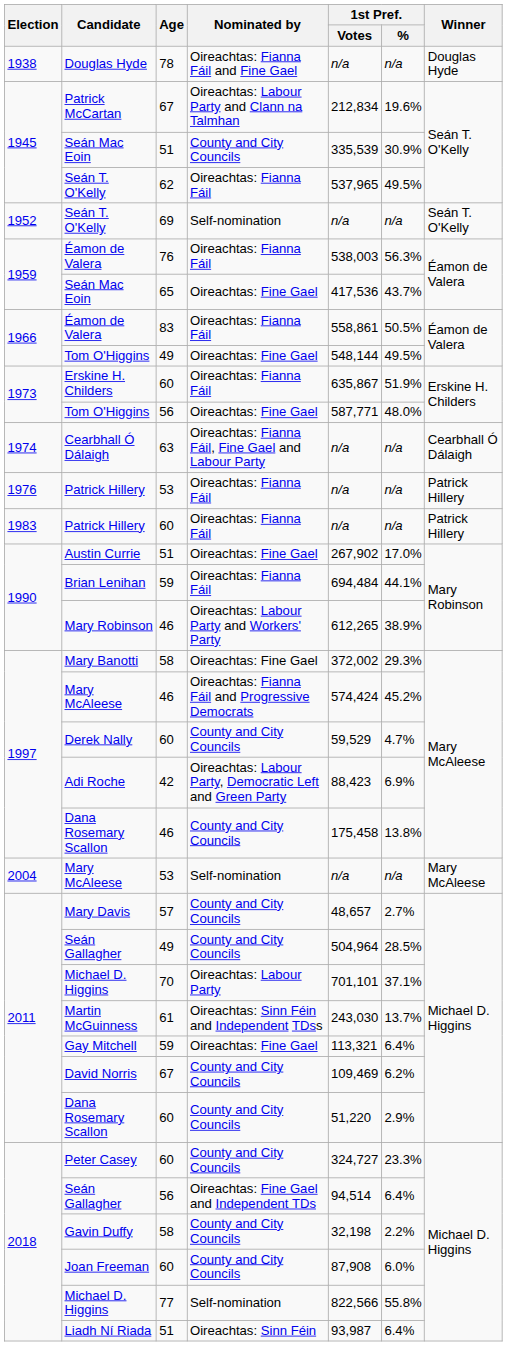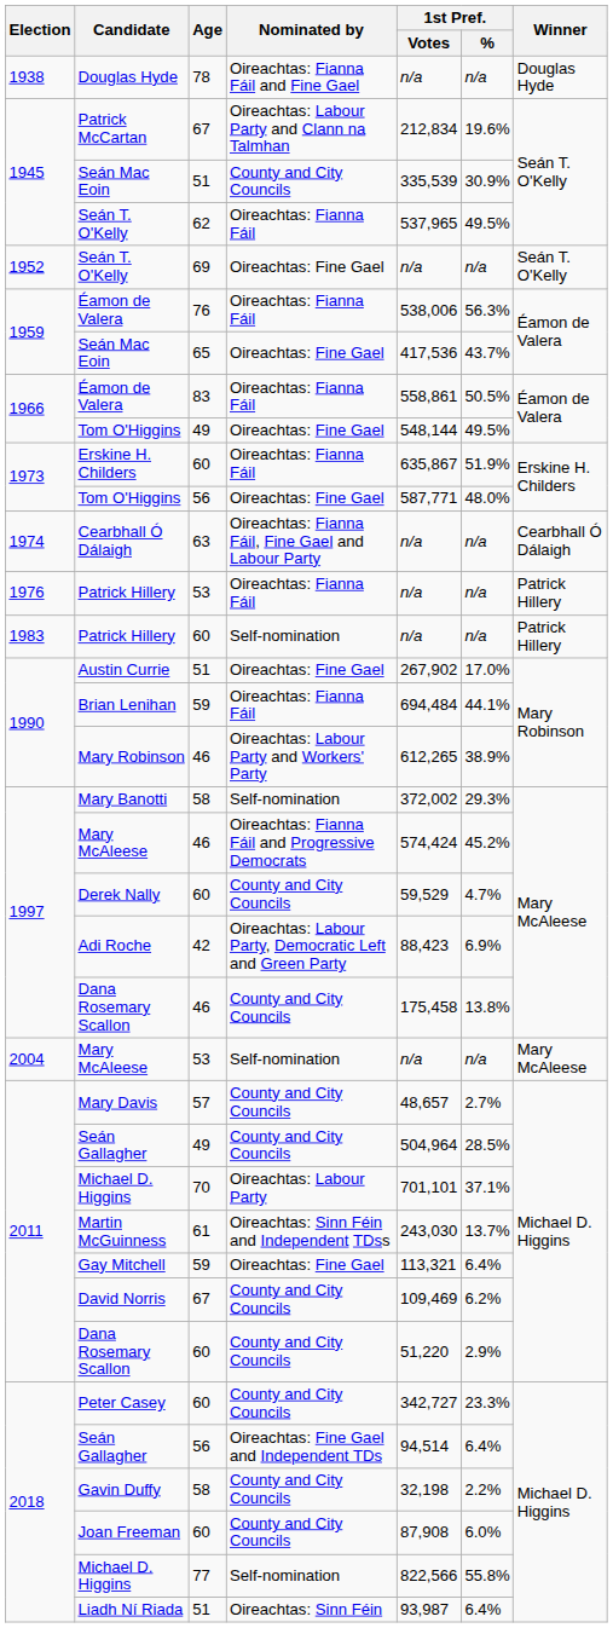Seán T. O'Kelly / 69 | Nominated by: Self-nomination -> Oireachtas: Fine Gael
Éamon de Valera / 76 | 1st Pref. / Votes: 538,003 -> 538,006
Patrick Hillery / 60 | Nominated by: Oireachtas: Fianna Fáil -> Self-nomination
Mary Banotti | Nominated by: Oireachtas: Fine Gael -> Self-nomination
Peter Casey | 1st Pref. / Votes: 324,727 -> 342,727
